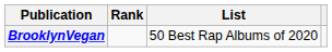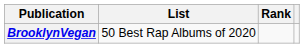columns swapped: List <-> Rank
